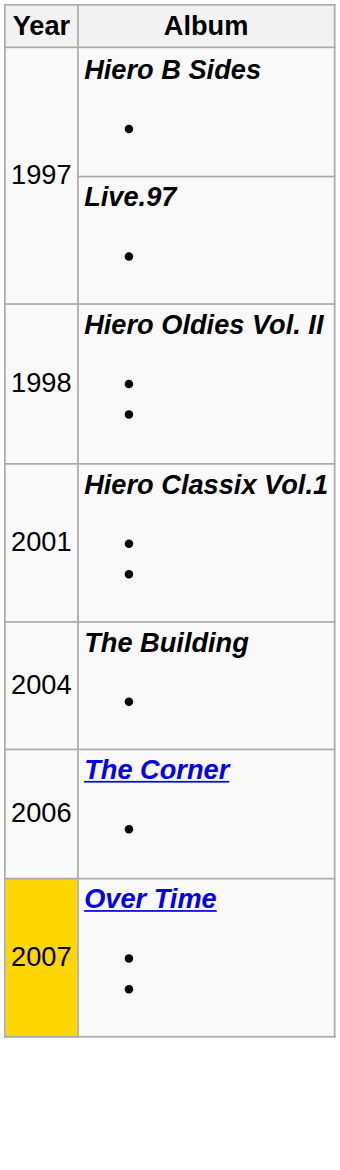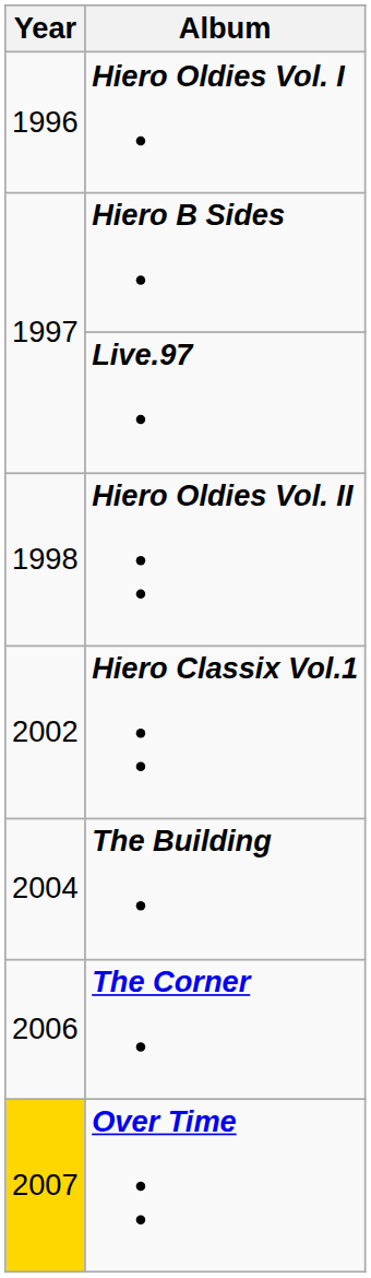+ row: 1996 | Hiero Oldies Vol. I
Hiero Classix Vol.1 | Year: 2001 -> 2002
